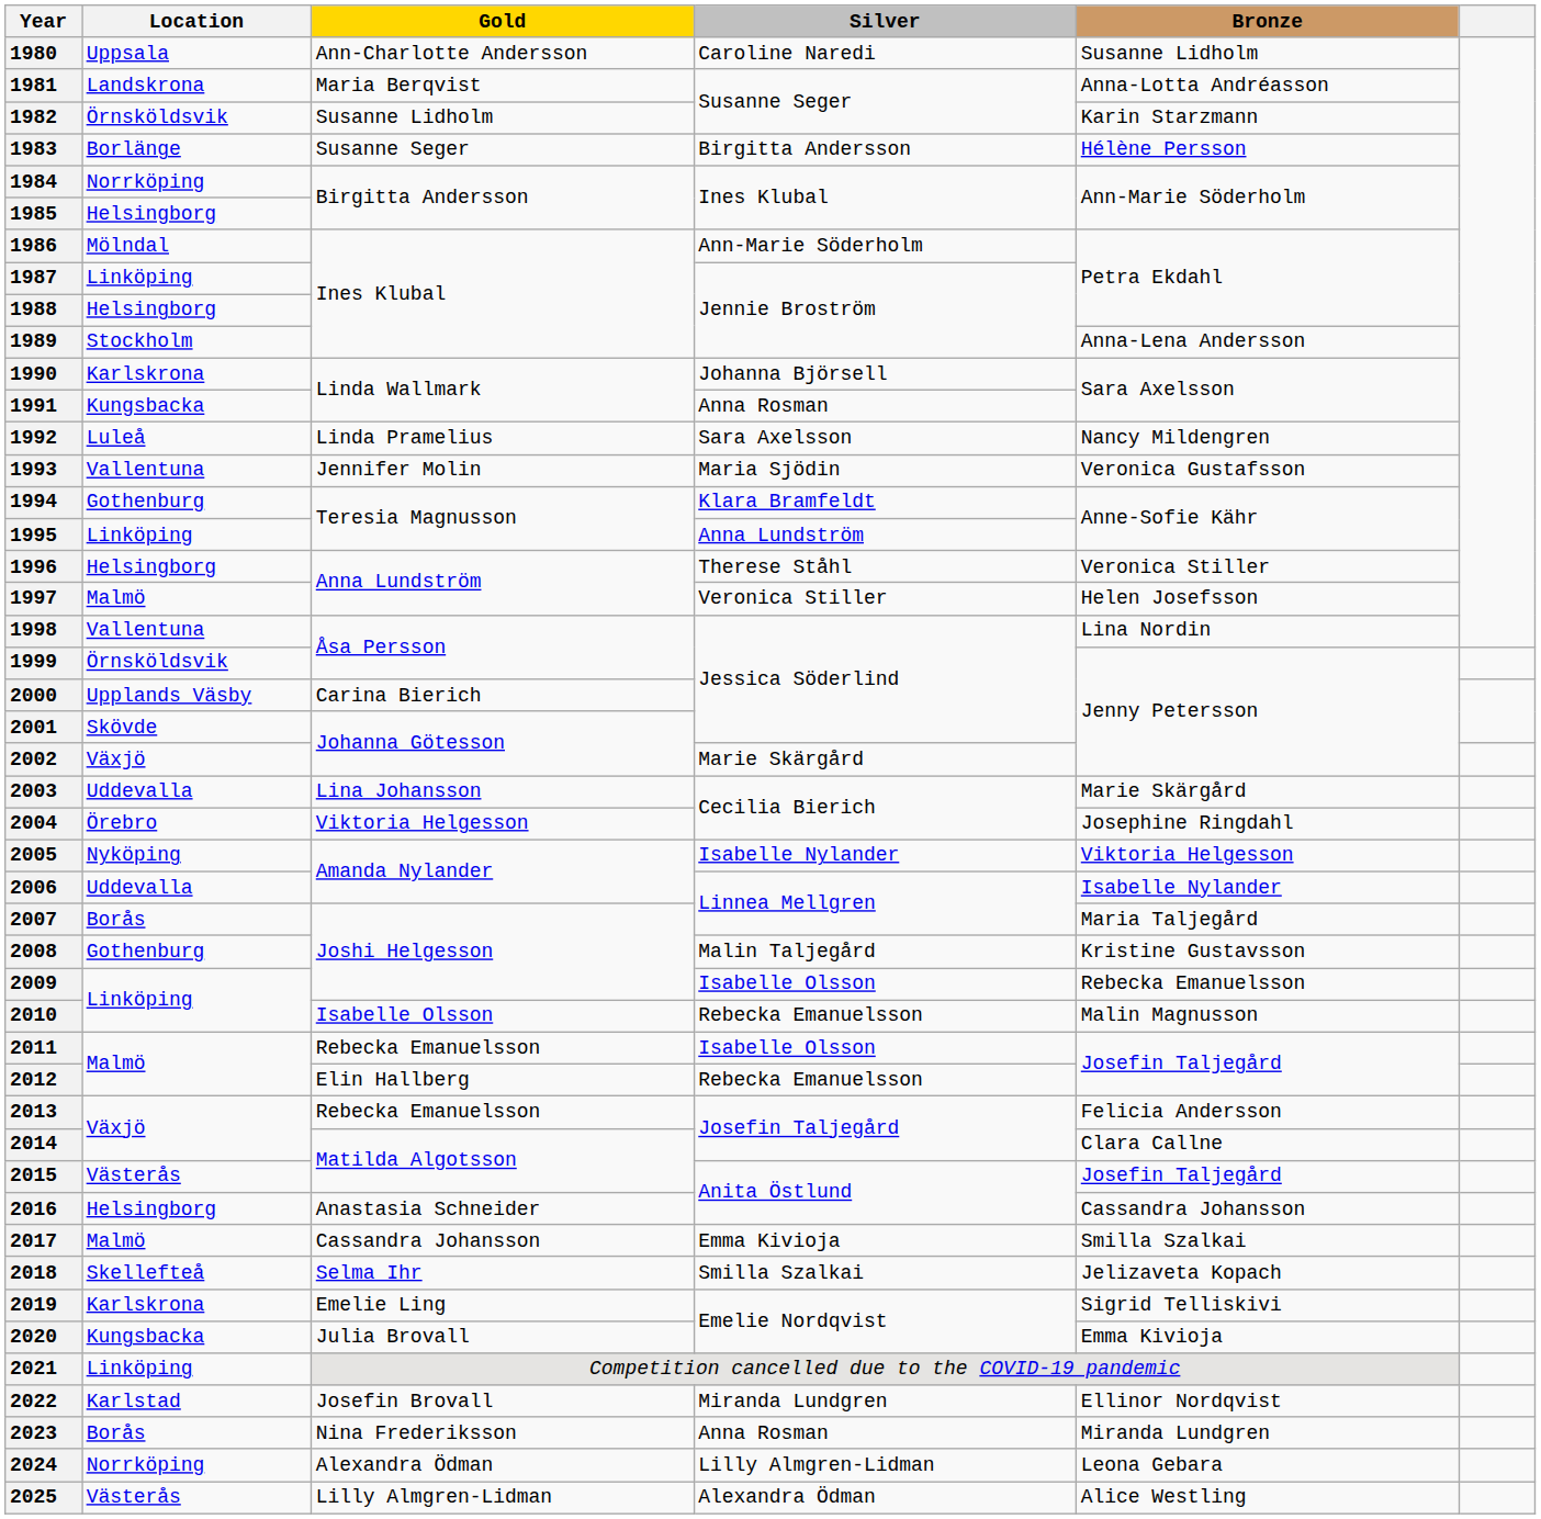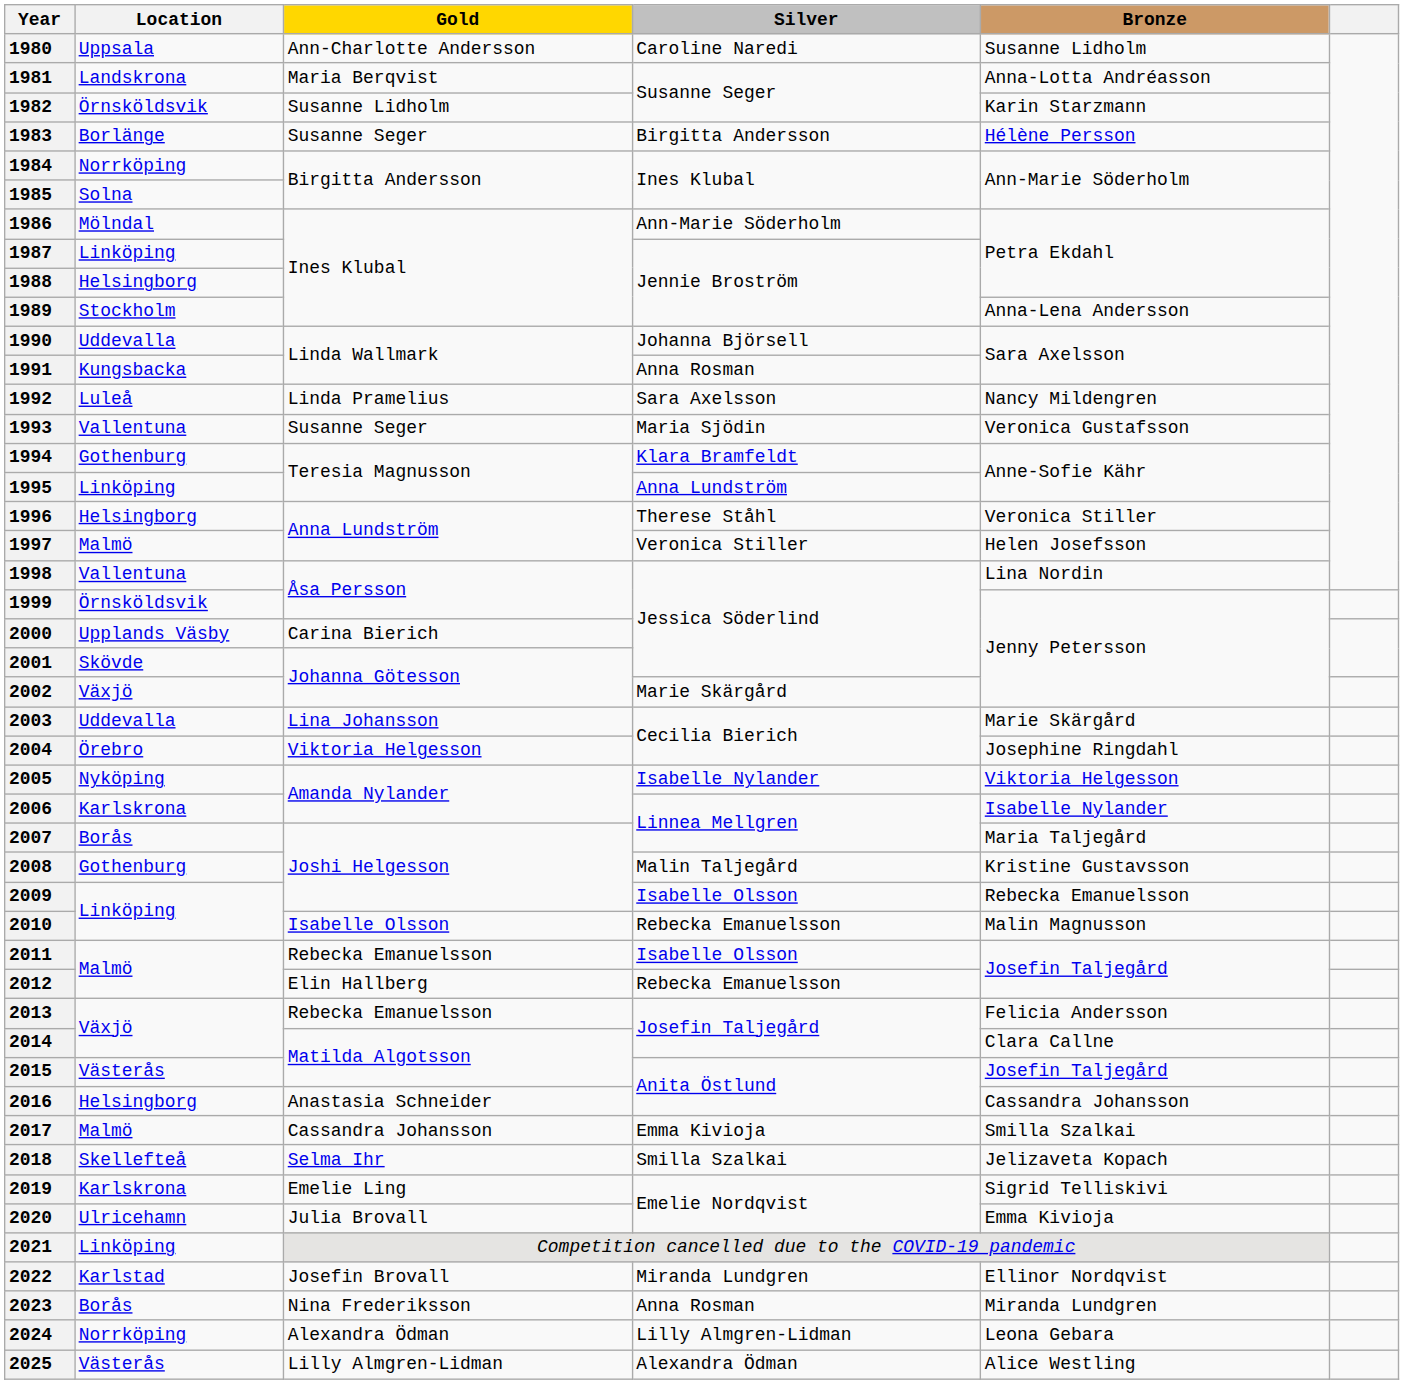1985 | Location: Helsingborg -> Solna
1990 | Location: Karlskrona -> Uddevalla
1993 | Gold: Jennifer Molin -> Susanne Seger
2006 | Location: Uddevalla -> Karlskrona
2020 | Location: Kungsbacka -> Ulricehamn
